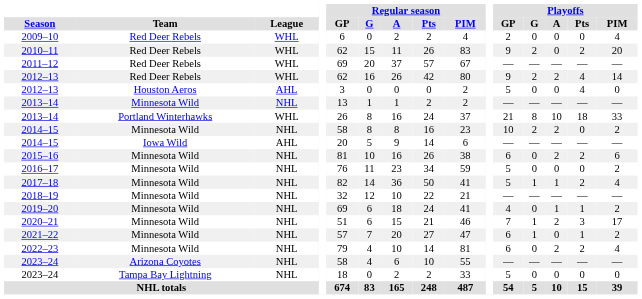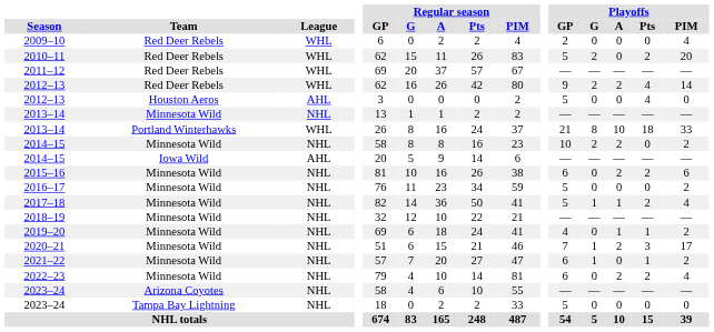2010–11 | Playoffs / GP: 9 -> 5
